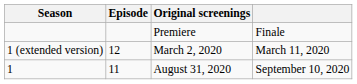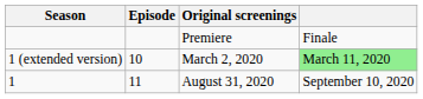March 2, 2020 | Episode: 12 -> 10
March 2, 2020 | column 4: no background -> lightgreen background
